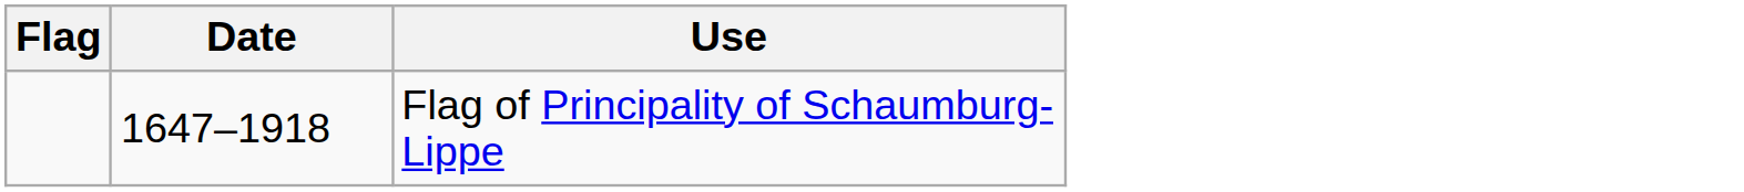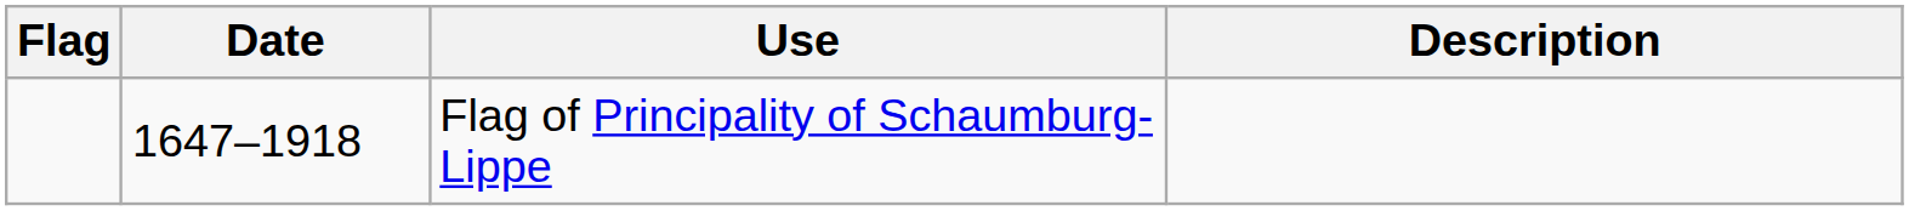+ column: Description
